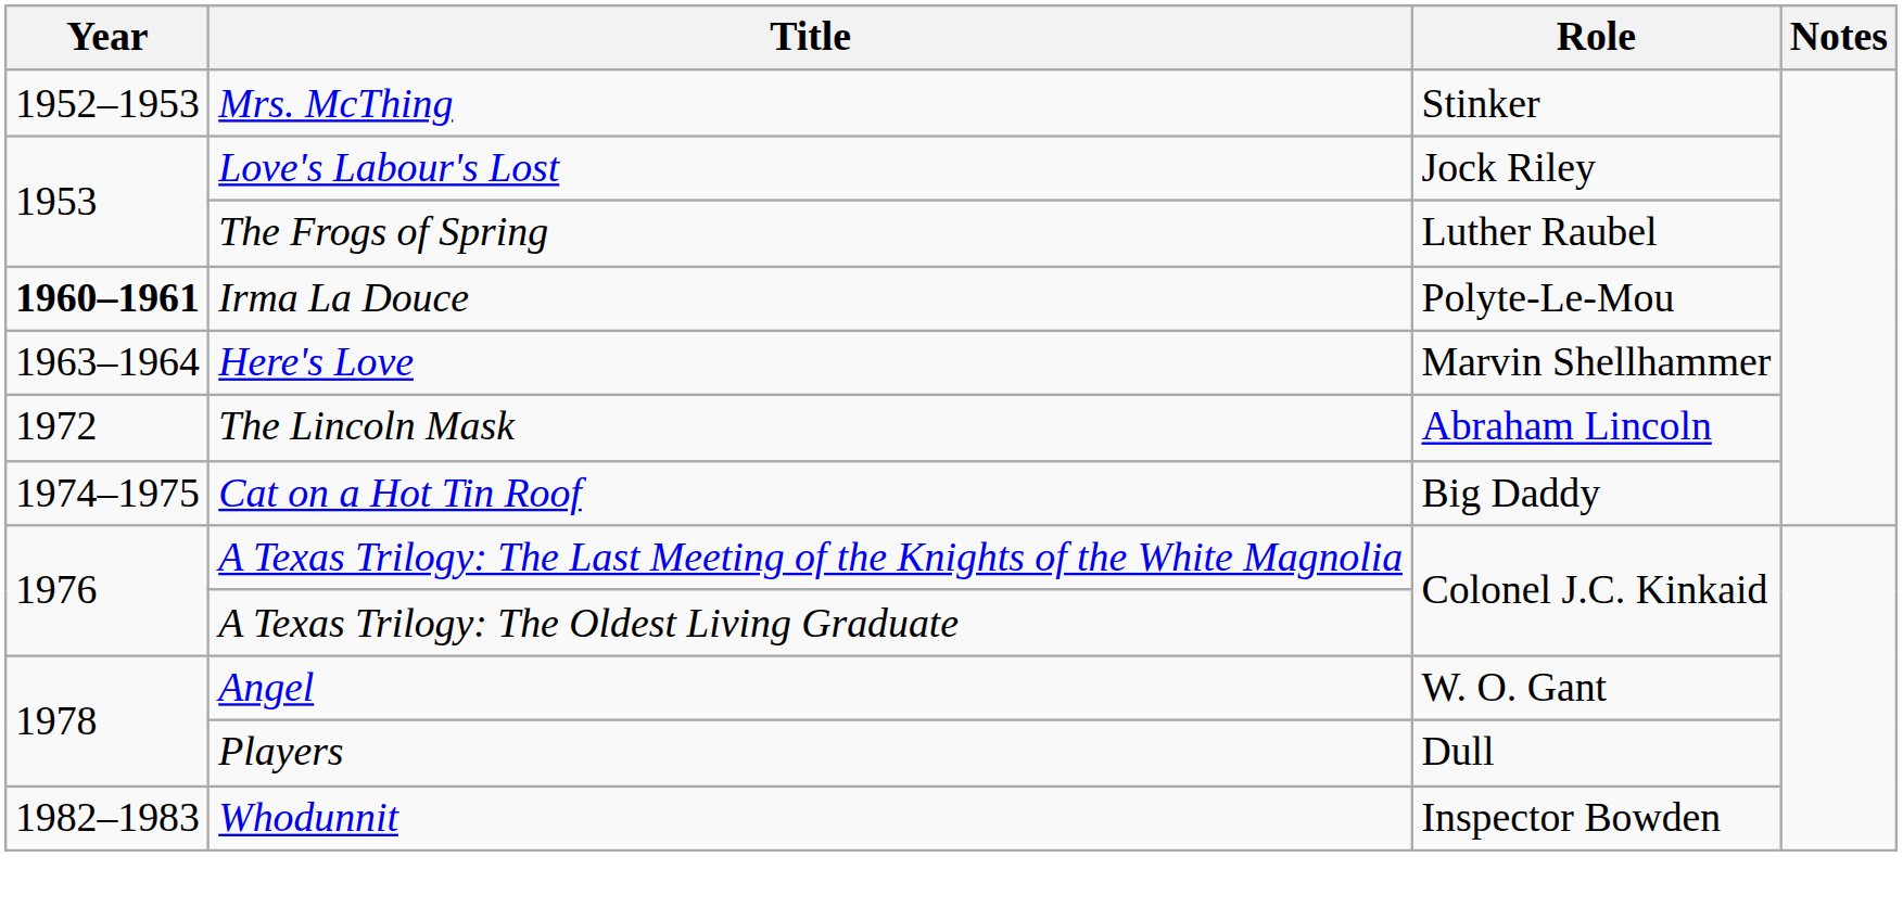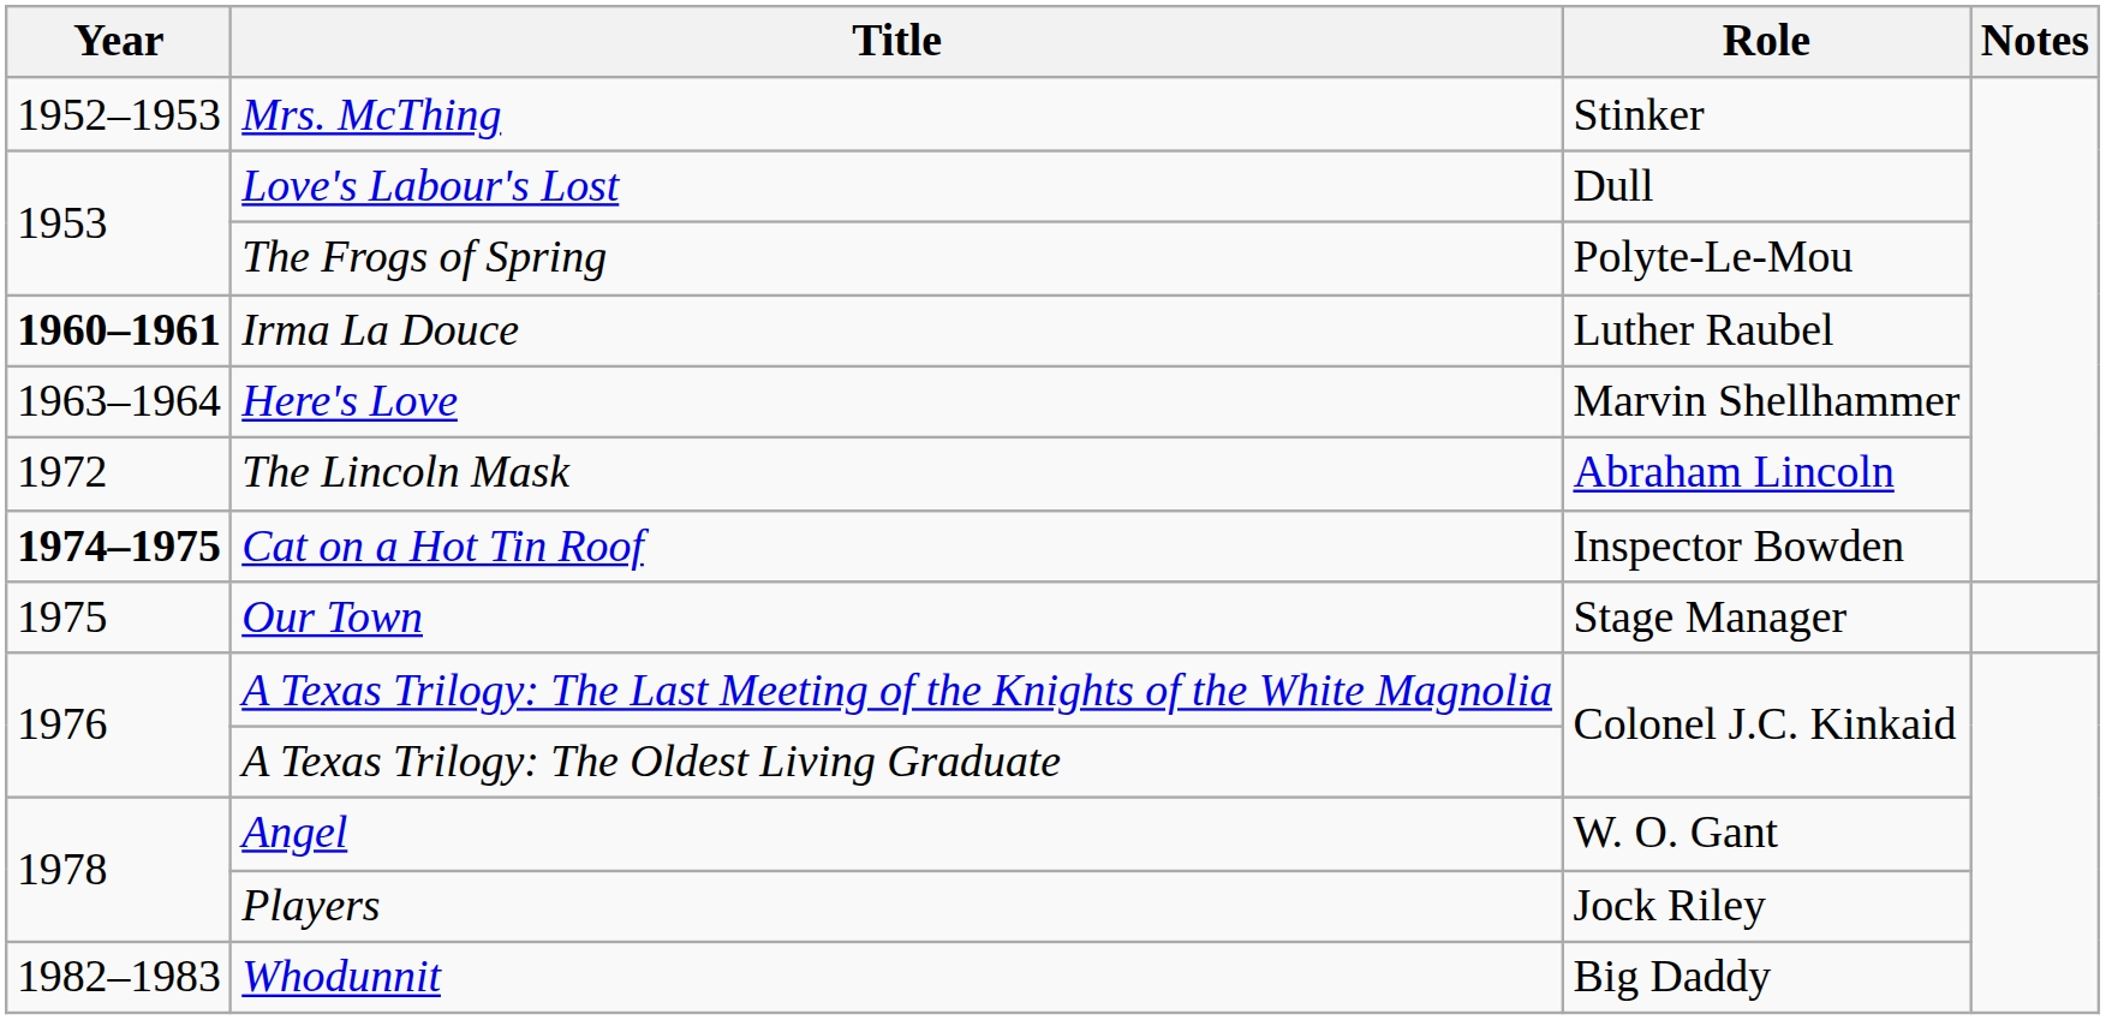Love's Labour's Lost | Role: Jock Riley -> Dull
The Frogs of Spring | Role: Luther Raubel -> Polyte-Le-Mou
Irma La Douce | Role: Polyte-Le-Mou -> Luther Raubel
Cat on a Hot Tin Roof | Year: normal -> bold
Cat on a Hot Tin Roof | Role: Big Daddy -> Inspector Bowden
+ row: 1975 | Our Town | Stage Manager
Players | Role: Dull -> Jock Riley
Whodunnit | Role: Inspector Bowden -> Big Daddy
